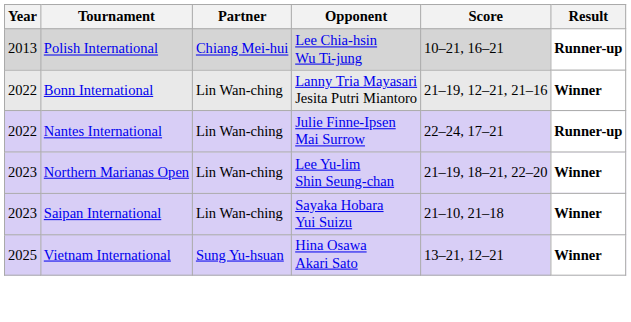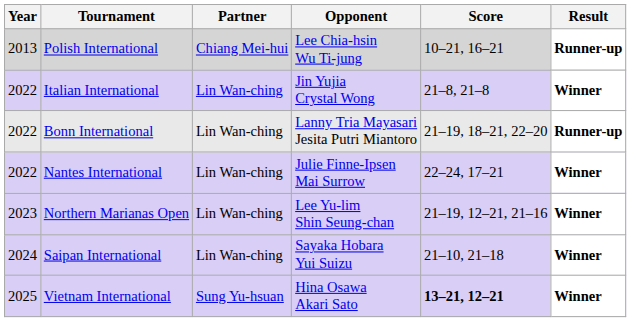+ row: 2022 | Italian International | Lin Wan-ching | Jin Yujia Crystal Wong | 21–8, 21–8 | Winner
Bonn International | Score: 21–19, 12–21, 21–16 -> 21–19, 18–21, 22–20
Bonn International | Result: Winner -> Runner-up
Nantes International | Result: Runner-up -> Winner
Northern Marianas Open | Score: 21–19, 18–21, 22–20 -> 21–19, 12–21, 21–16
Saipan International | Year: 2023 -> 2024
Vietnam International | Score: normal -> bold
